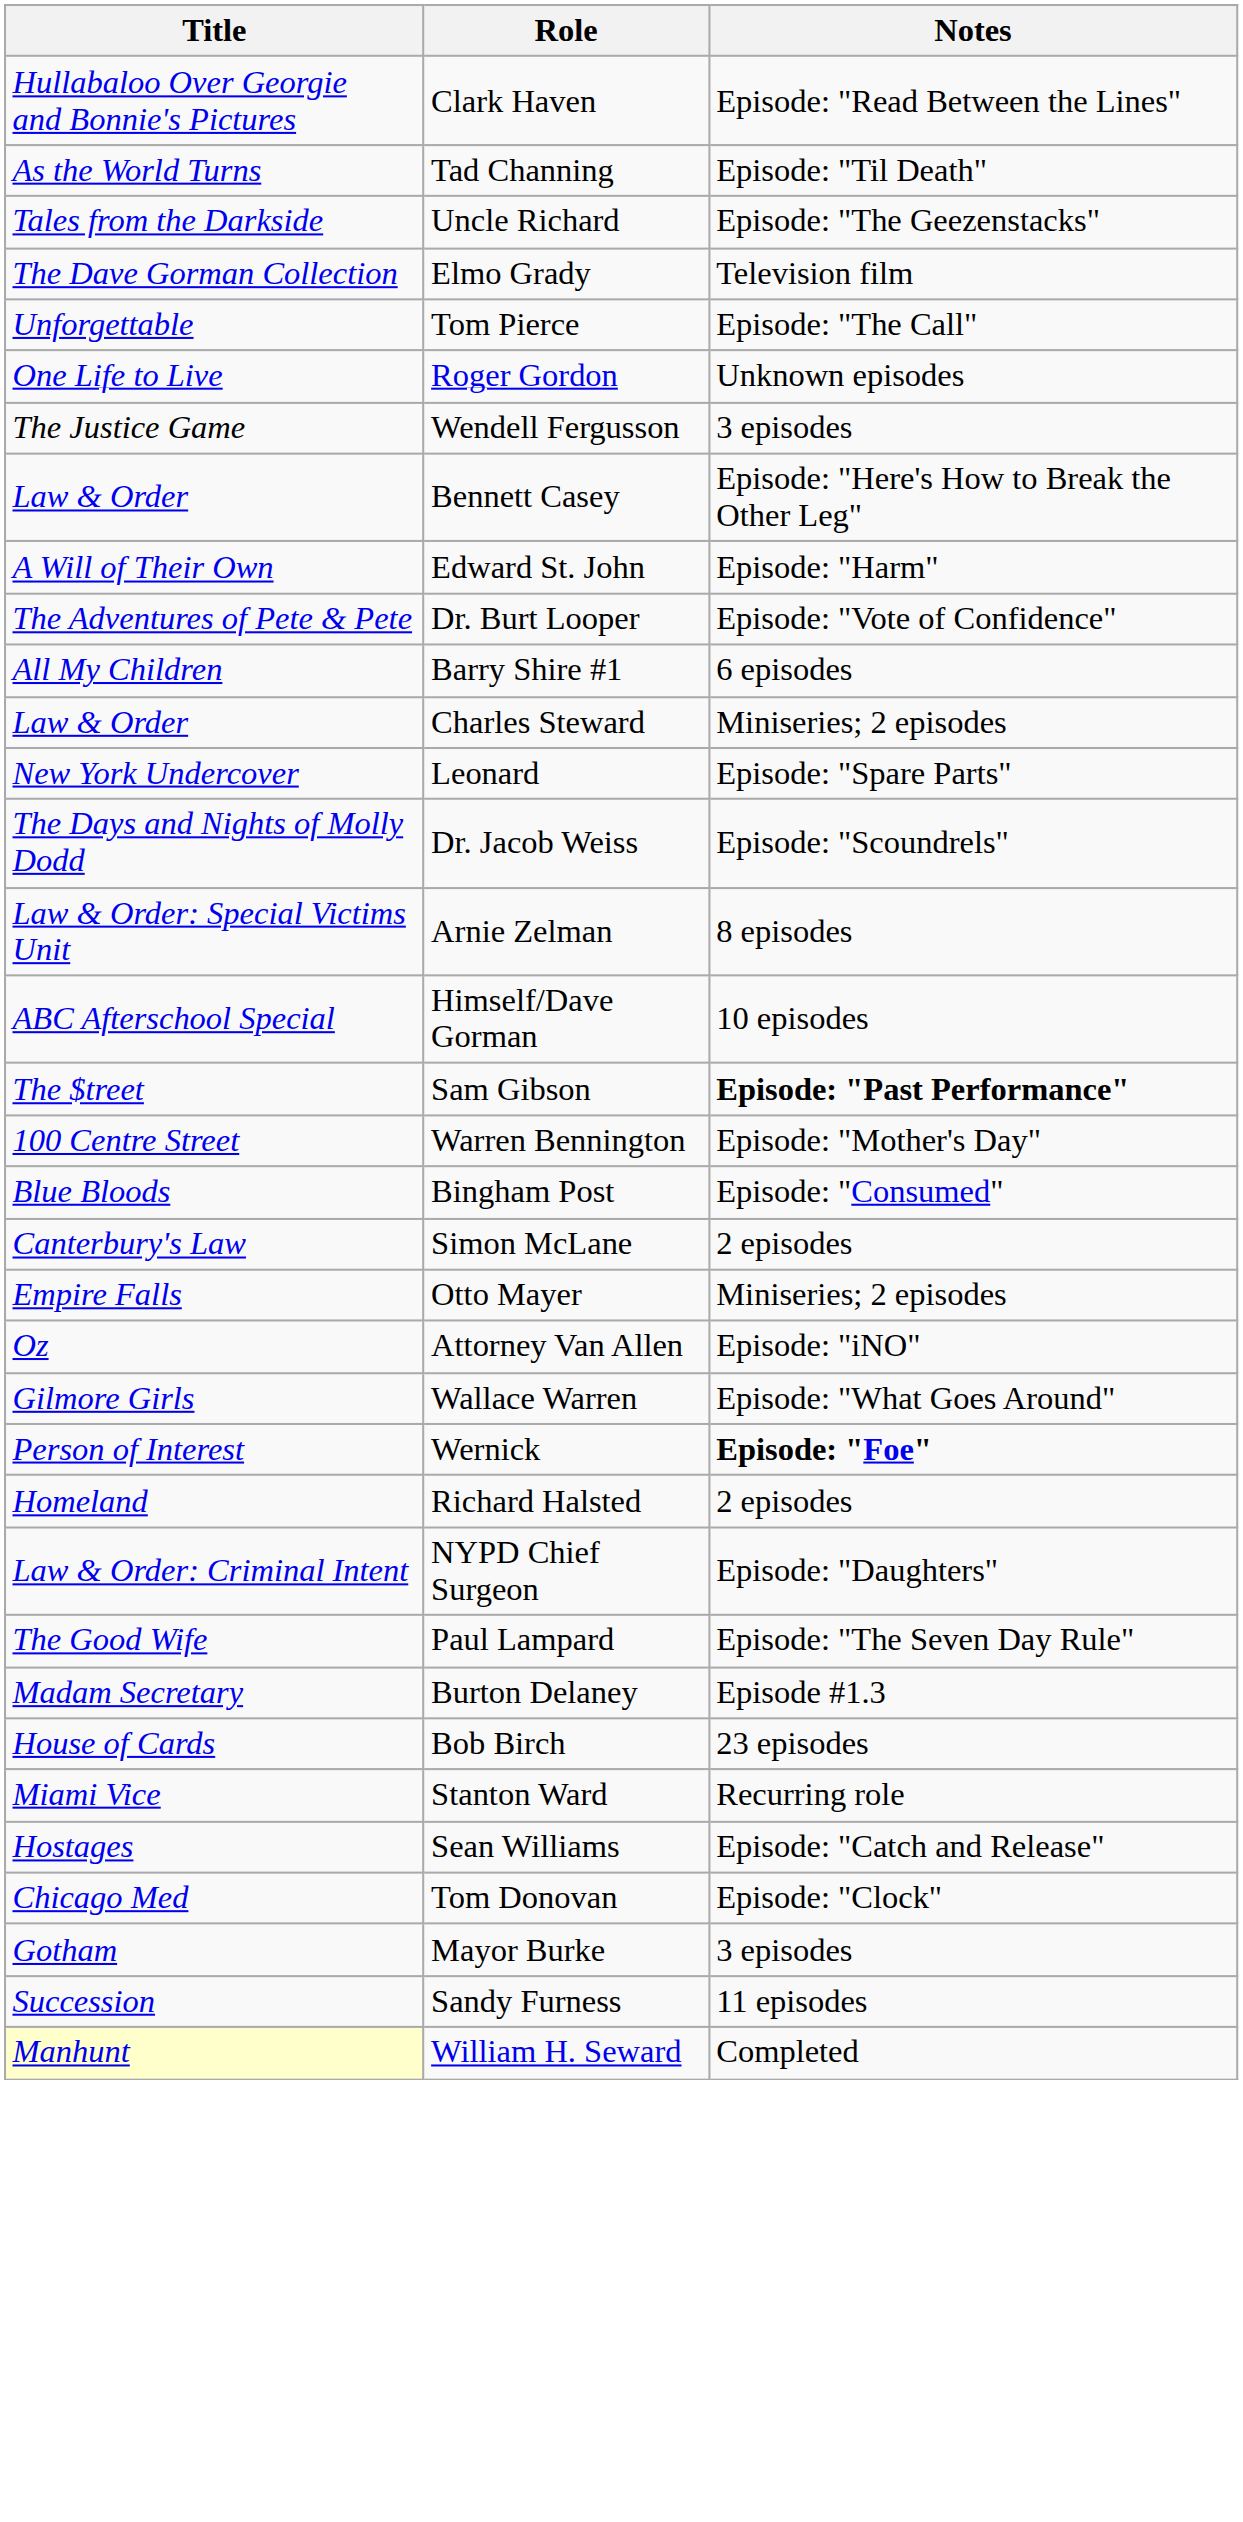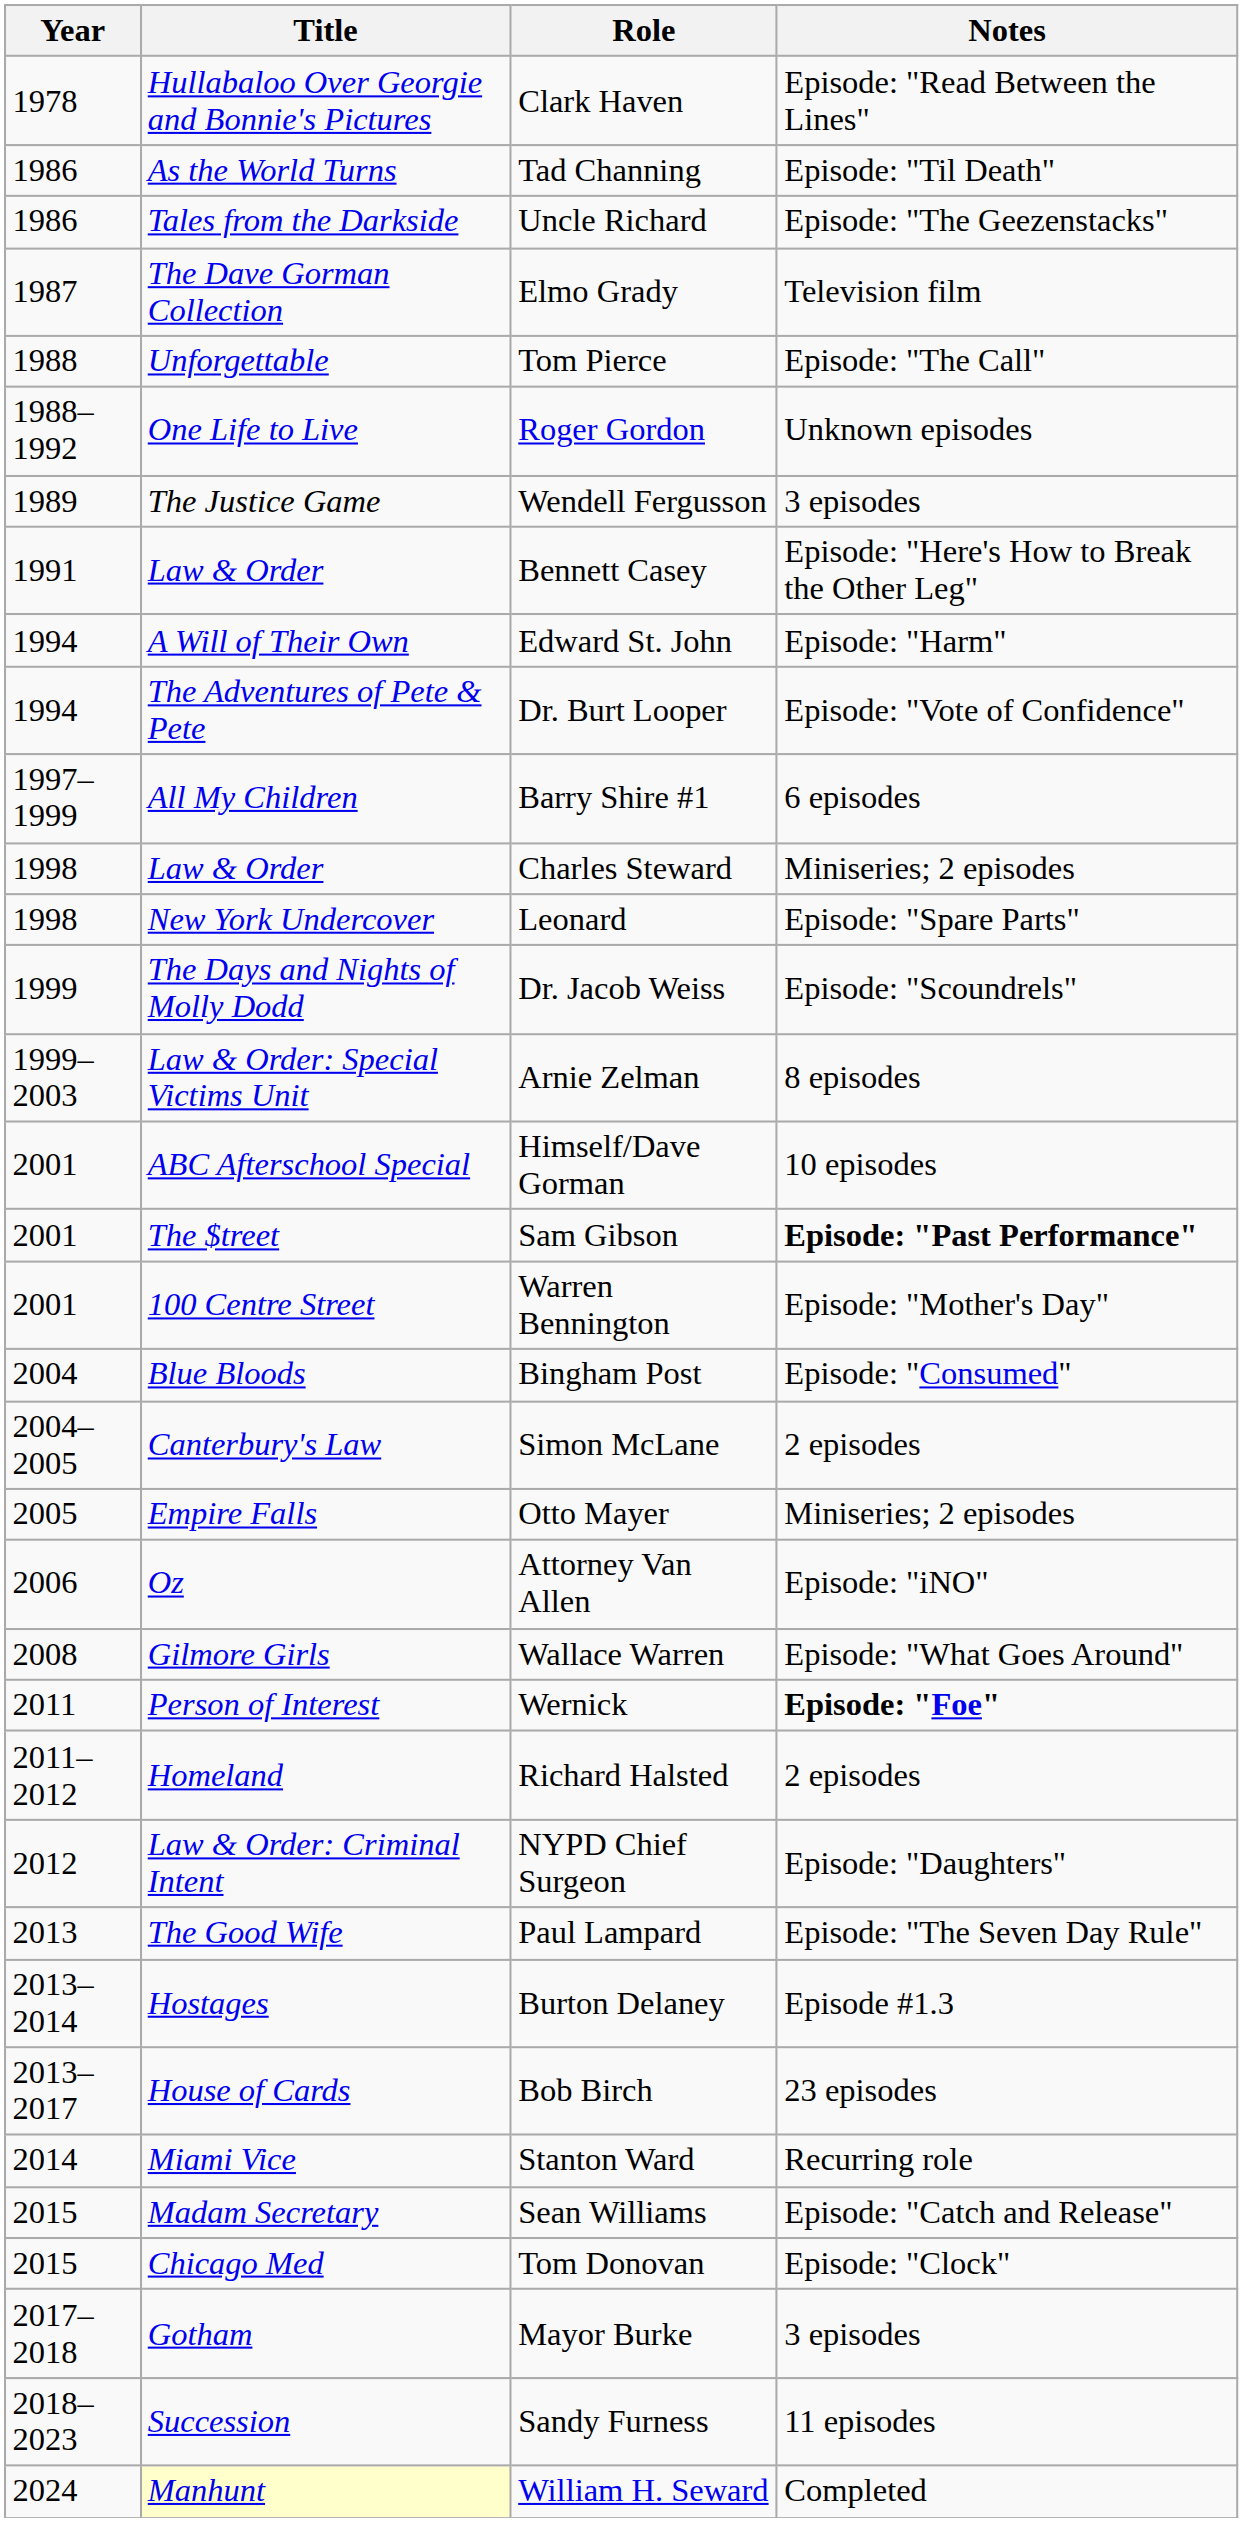+ column: Year | 1978 | 1986 | 1986 | 1987 | 1988 | 1988–1992 | 1989 | 1991 | 1994 | 1994 | 1997–1999 | 1998 | 1998 | 1999 | 1999–2003 | 2001 | 2001 | 2001 | 2004 | 2004–2005 | 2005 | 2006 | 2008 | 2011 | 2011–2012 | 2012 | 2013 | 2013–2014 | 2013–2017 | 2014 | 2015 | 2015 | 2017–2018 | 2018–2023 | 2024
Burton Delaney | Title: Madam Secretary -> Hostages
Sean Williams | Title: Hostages -> Madam Secretary
